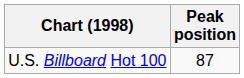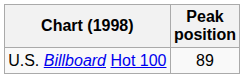U.S. Billboard Hot 100 | Peak position: 87 -> 89
